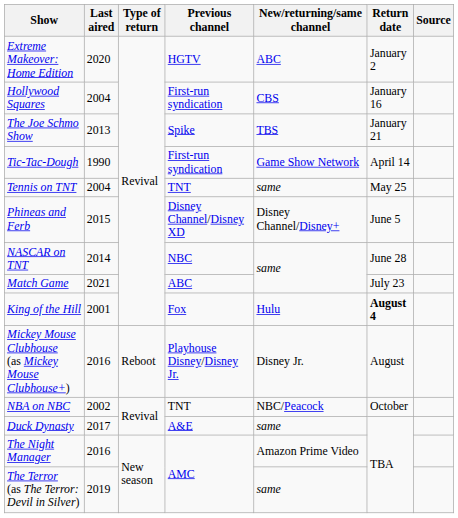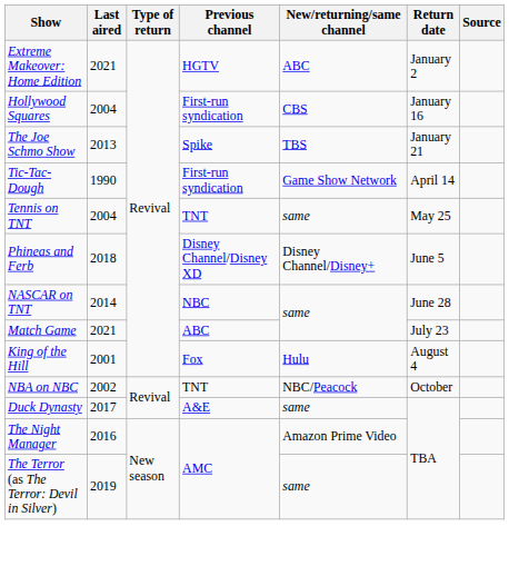Extreme Makeover: Home Edition | Last aired: 2020 -> 2021
Phineas and Ferb | Last aired: 2015 -> 2018
King of the Hill | Return date: bold -> normal
- row: Mickey Mouse Clubhouse (as Mickey Mouse Clubhouse+) | 2016 | Reboot | Playhouse Disney/Disney Jr. | Disney Jr. | August
